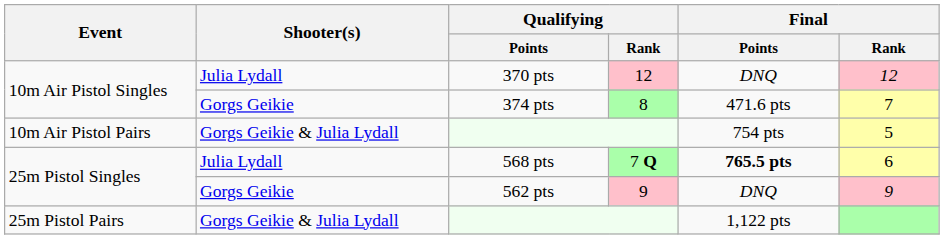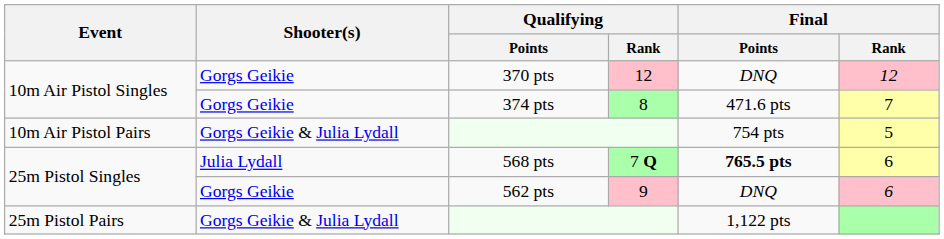370 pts | Shooter(s): Julia Lydall -> Gorgs Geikie
562 pts | Final / Rank: 9 -> 6
